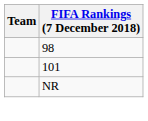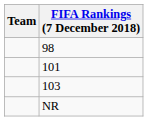+ row: 103
